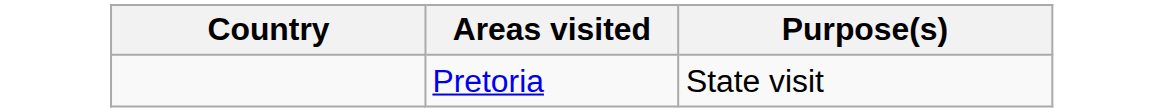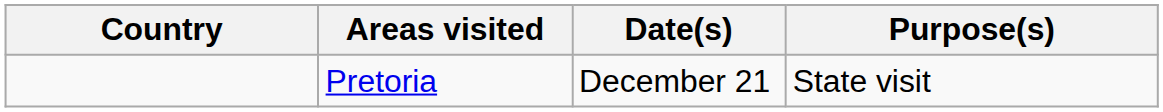+ column: Date(s) | December 21
